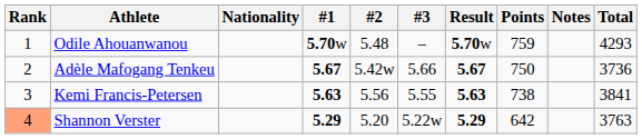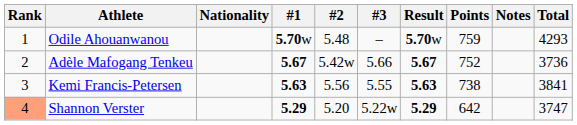Adèle Mafogang Tenkeu | Points: 750 -> 752
Shannon Verster | Total: 3763 -> 3747
